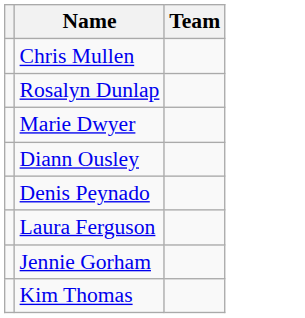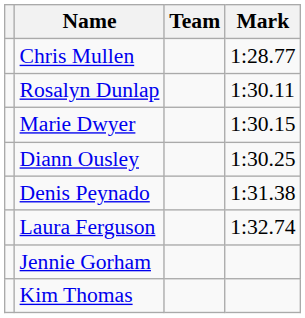+ column: Mark | 1:28.77 | 1:30.11 | 1:30.15 | 1:30.25 | 1:31.38 | 1:32.74
